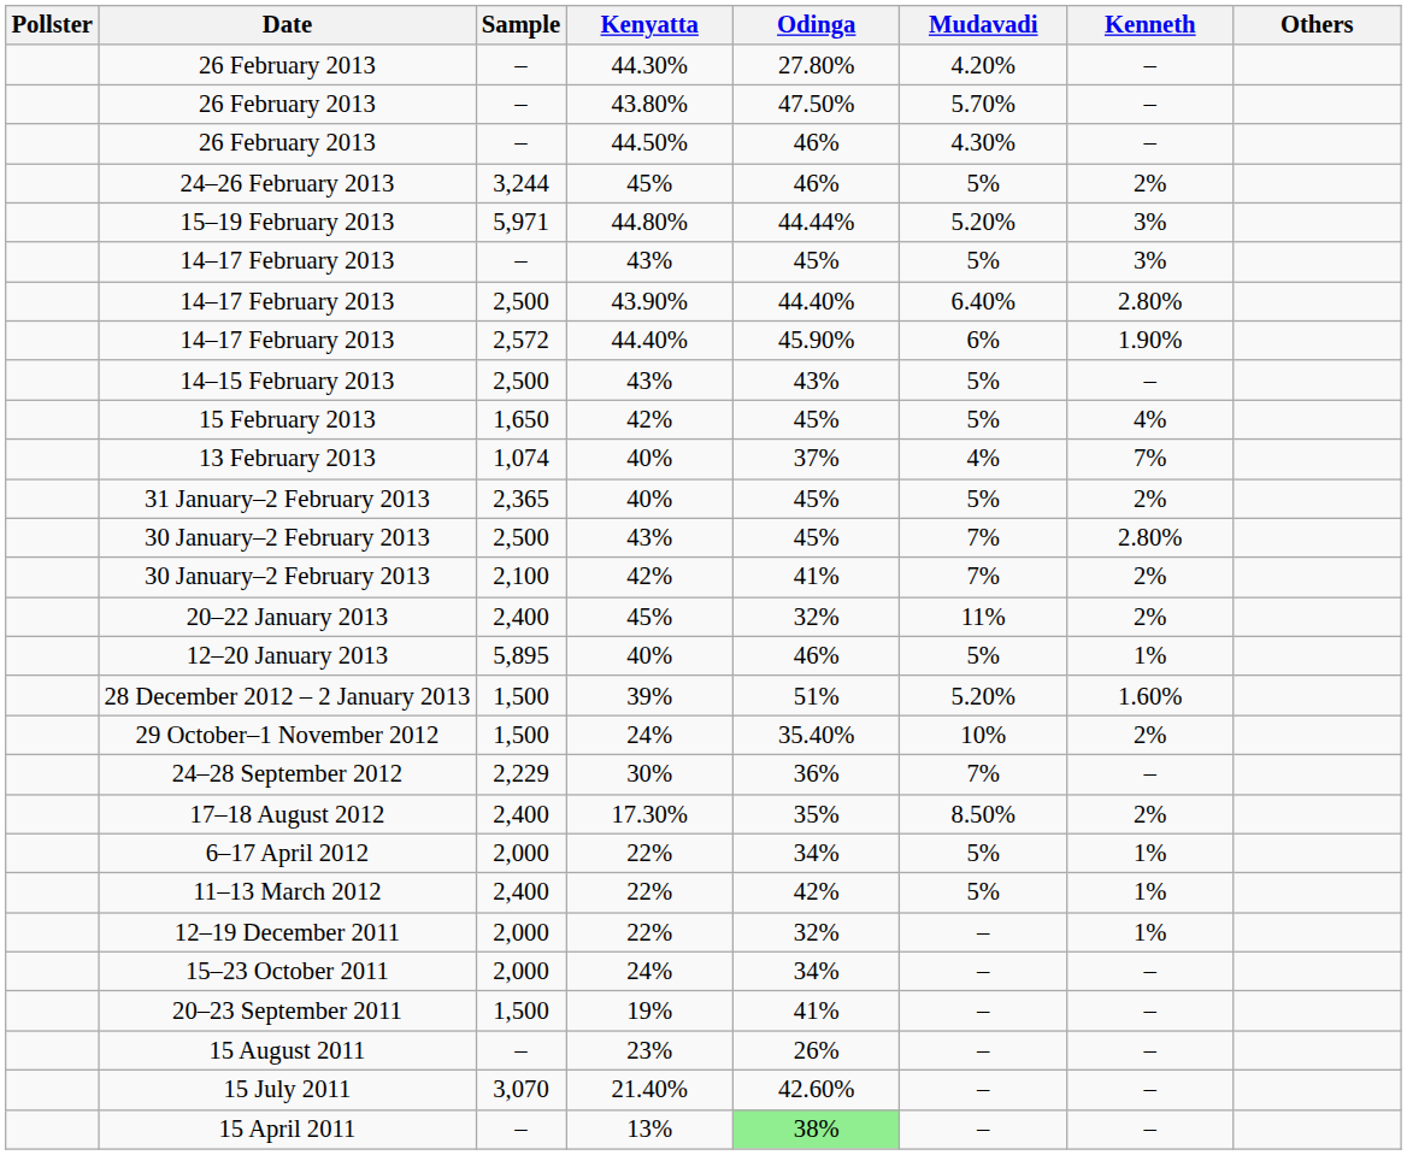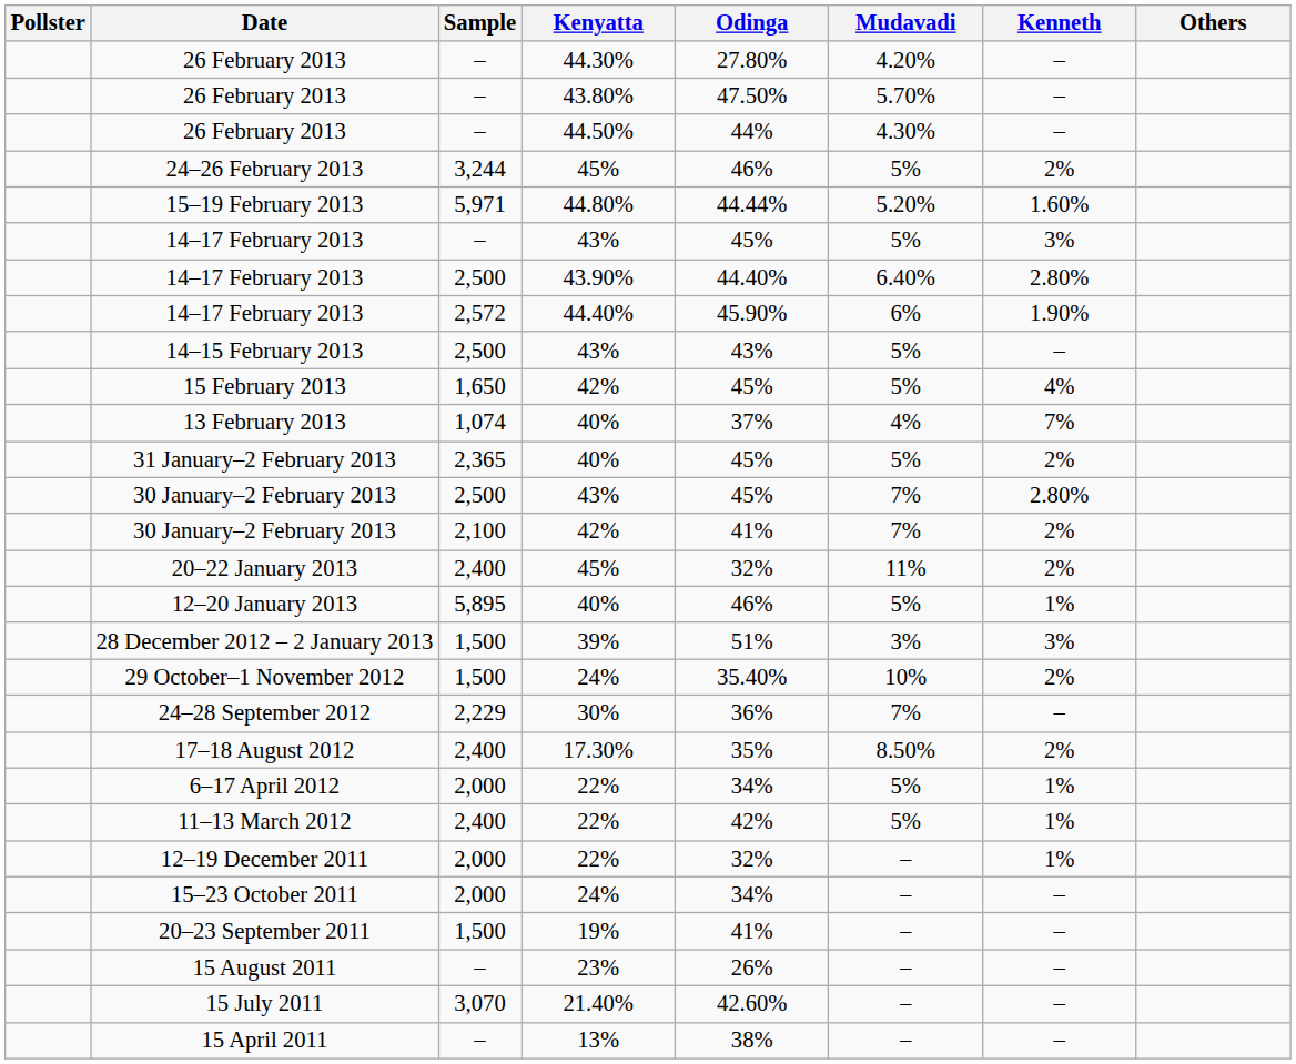26 February 2013 / 44.50% | Odinga: 46% -> 44%
15–19 February 2013 | Kenneth: 3% -> 1.60%
28 December 2012 – 2 January 2013 | Mudavadi: 5.20% -> 3%
28 December 2012 – 2 January 2013 | Kenneth: 1.60% -> 3%
15 April 2011 | Odinga: lightgreen background -> no background
